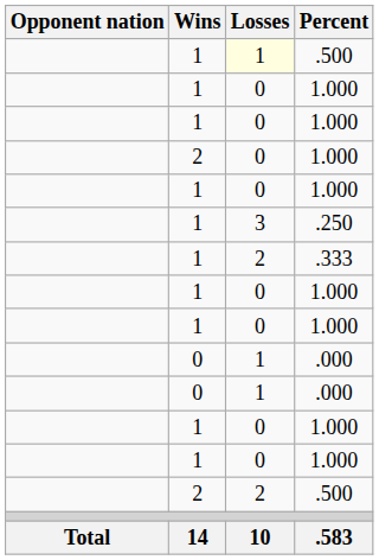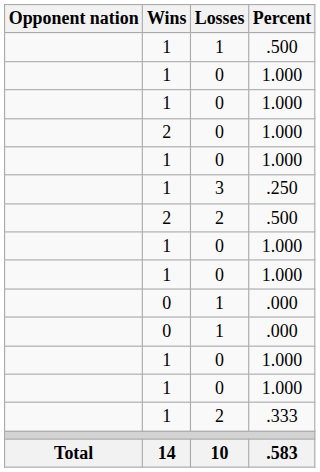1 / .500 | Losses: lightyellow background -> no background
rows swapped: 2 / .500 <-> .333
